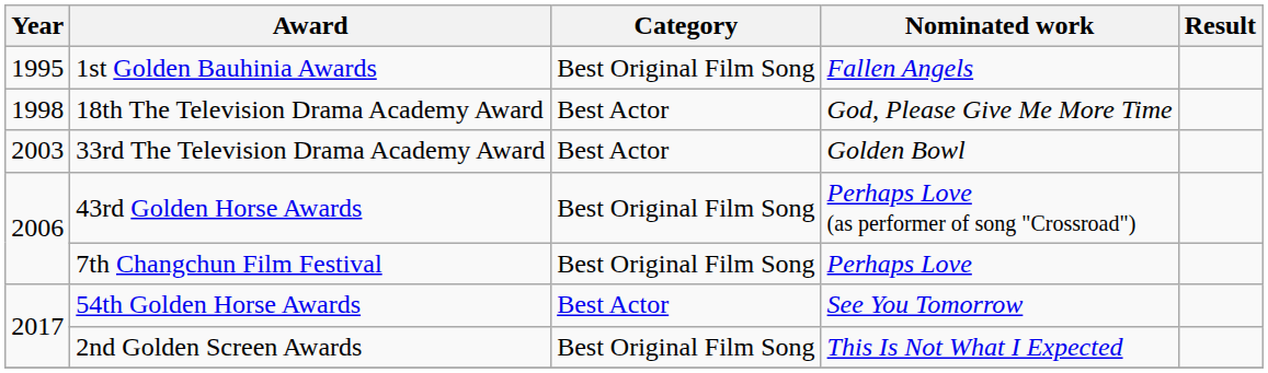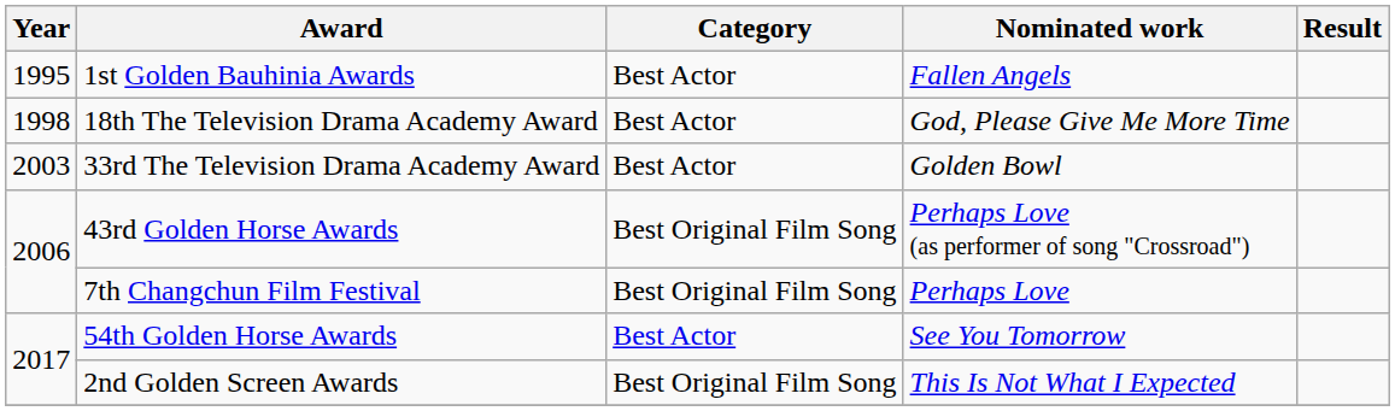1st Golden Bauhinia Awards | Category: Best Original Film Song -> Best Actor
